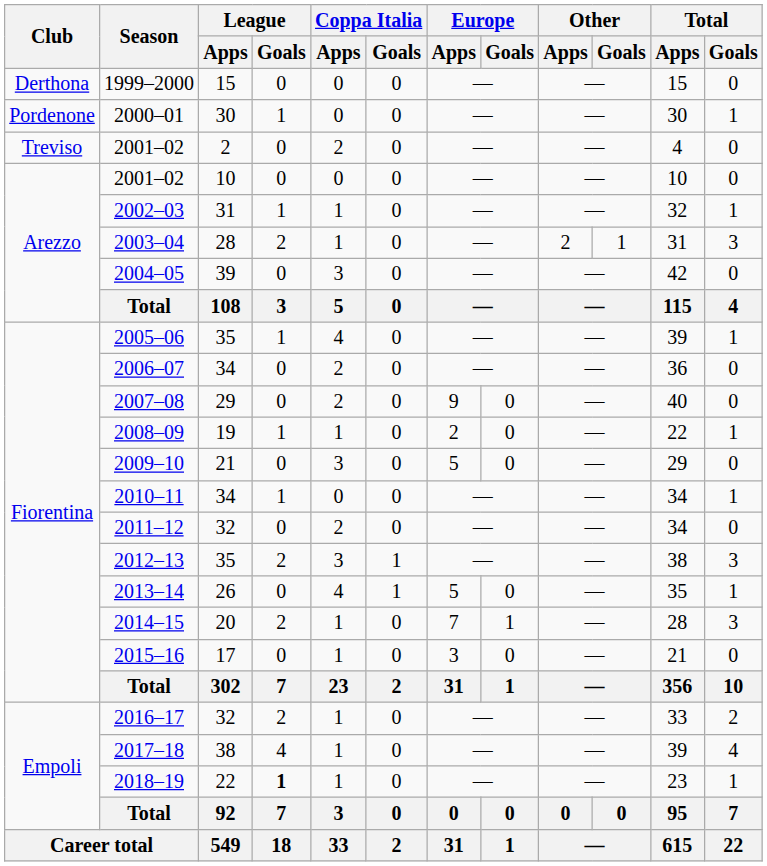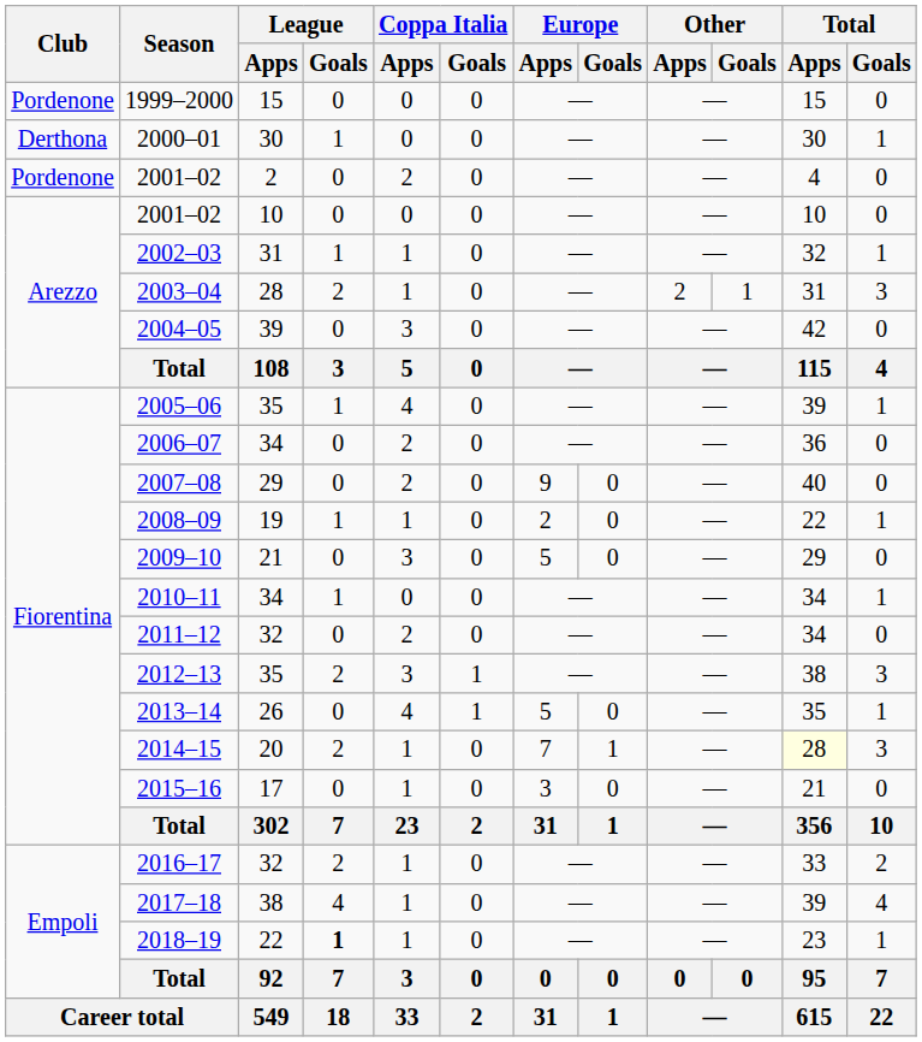1999–2000 | Club: Derthona -> Pordenone
2000–01 | Club: Pordenone -> Derthona
2001–02 / 2 | Club: Treviso -> Pordenone
2014–15 | Total / Apps: no background -> lightyellow background
